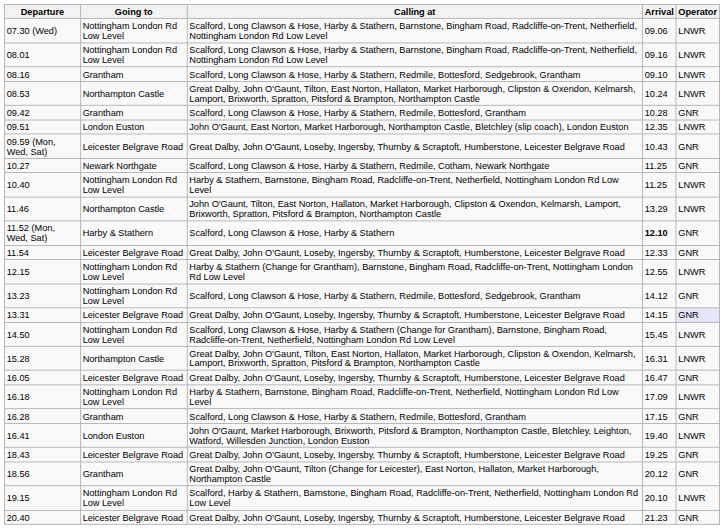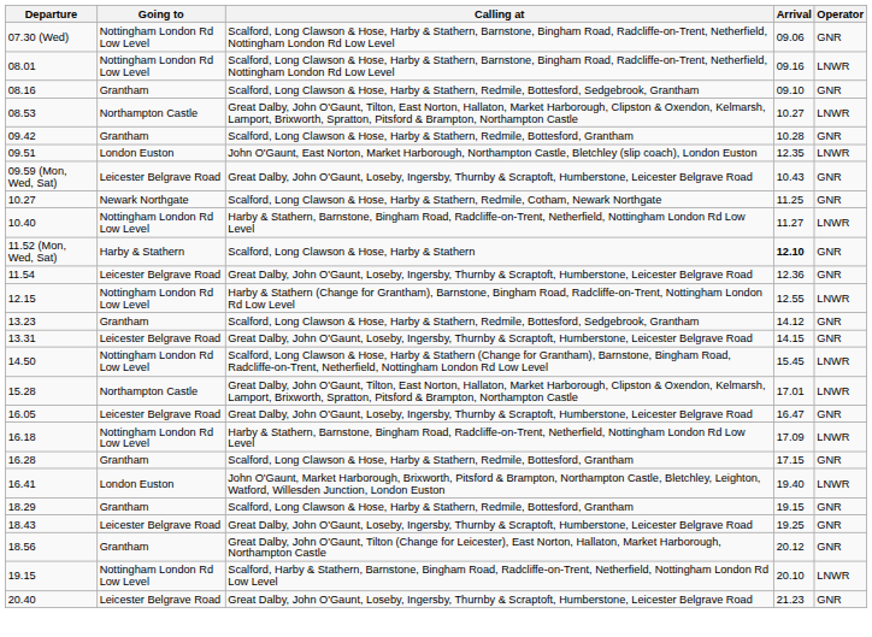07.30 (Wed) | Operator: LNWR -> GNR
08.16 | Operator: LNWR -> GNR
08.53 | Arrival: 10.24 -> 10.27
10.40 | Arrival: 11.25 -> 11.27
- row: 11.46 | Northampton Castle | John O'Gaunt, Tilton, East Norton, Hallaton, Market Harborough, Clipston & Oxendon, Kelmarsh, Lamport, Brixworth, Spratton, Pitsford & Brampton, Northampton Castle | 13.29 | LNWR
11.54 | Arrival: 12.33 -> 12.36
13.23 | Going to: Nottingham London Rd Low Level -> Grantham
13.31 | Operator: lavender background -> no background
15.28 | Arrival: 16.31 -> 17.01
+ row: 18.29 | Grantham | Scalford, Long Clawson & Hose, Harby & Stathern, Redmile, Bottesford, Grantham | 19.15 | GNR
